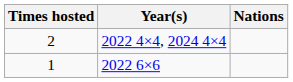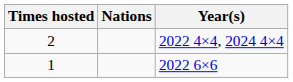columns swapped: Nations <-> Year(s)
